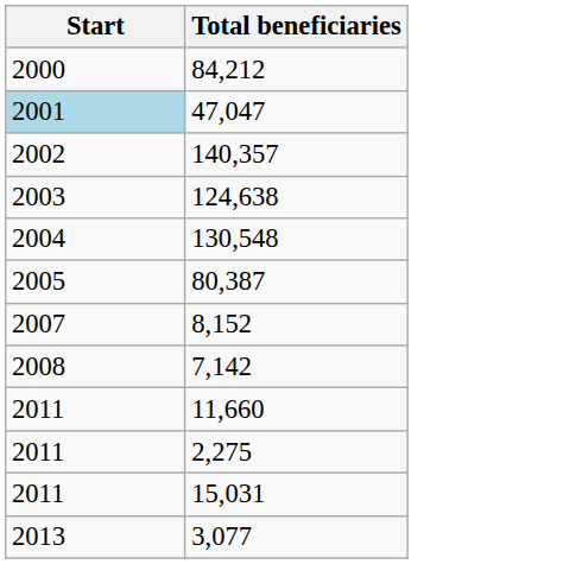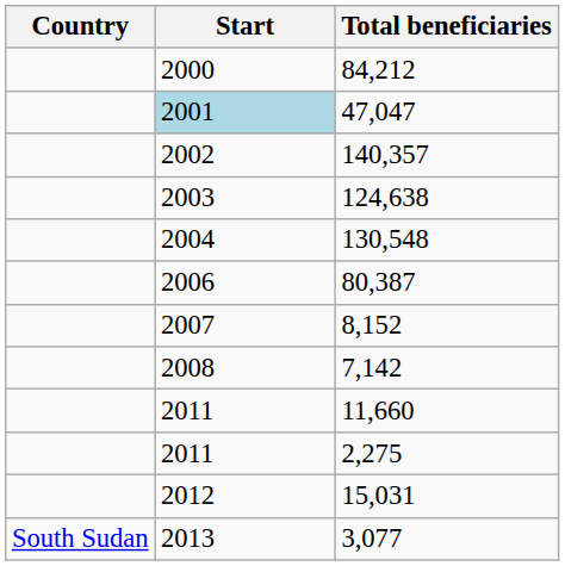+ column: Country | South Sudan
80,387 | Start: 2005 -> 2006
15,031 | Start: 2011 -> 2012
